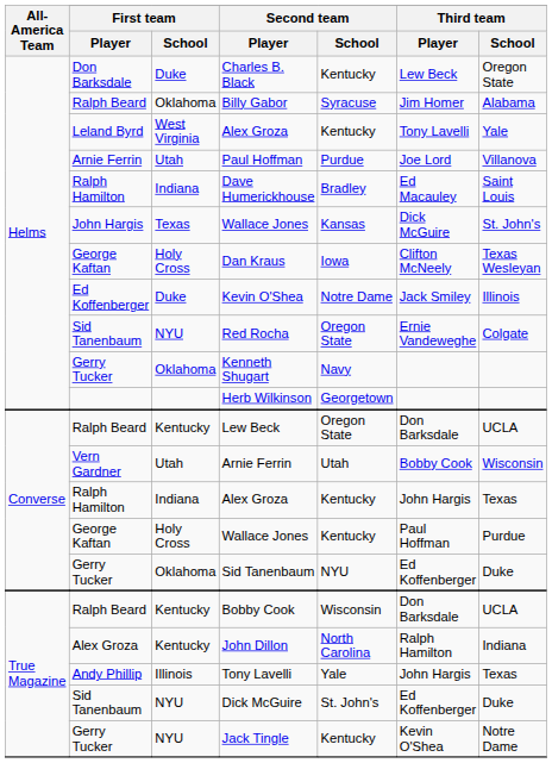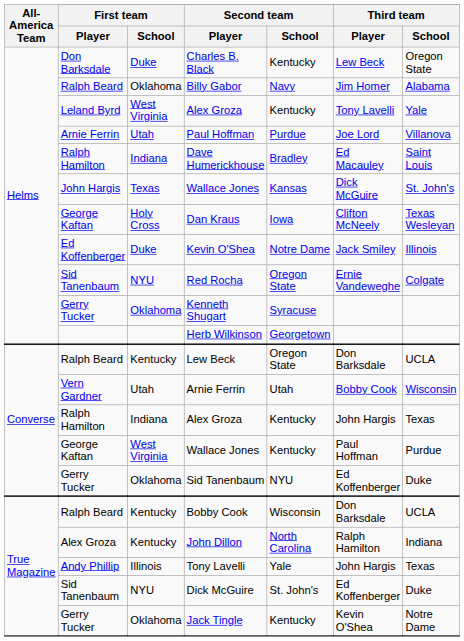Billy Gabor | Second team / School: Syracuse -> Navy
Kenneth Shugart | Second team / School: Navy -> Syracuse
George Kaftan / Wallace Jones | First team / School: Holy Cross -> West Virginia
Jack Tingle | First team / School: NYU -> Oklahoma
